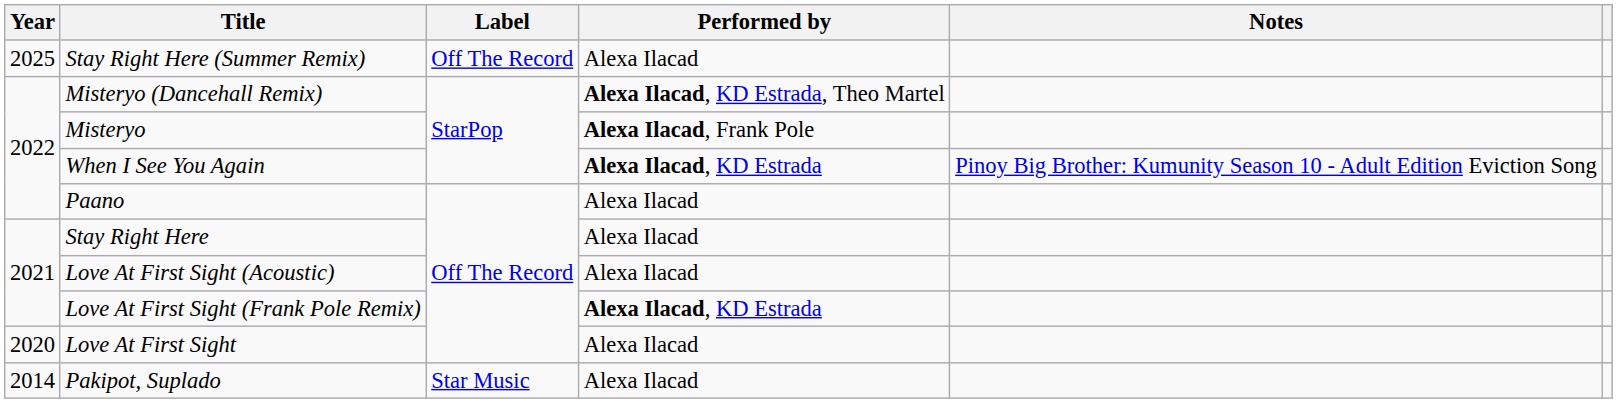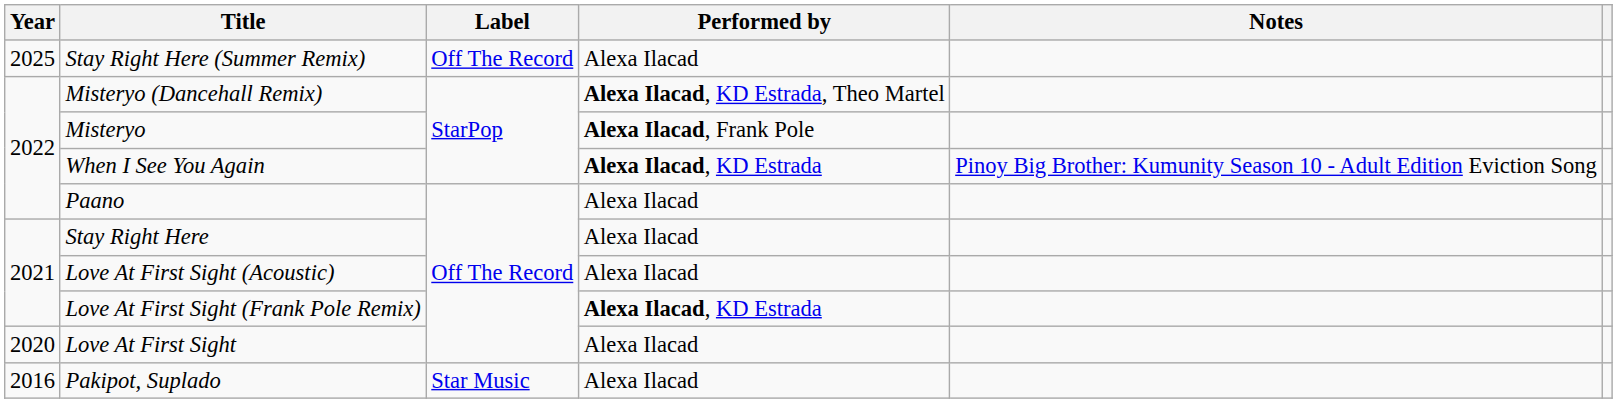Pakipot, Suplado | Year: 2014 -> 2016
